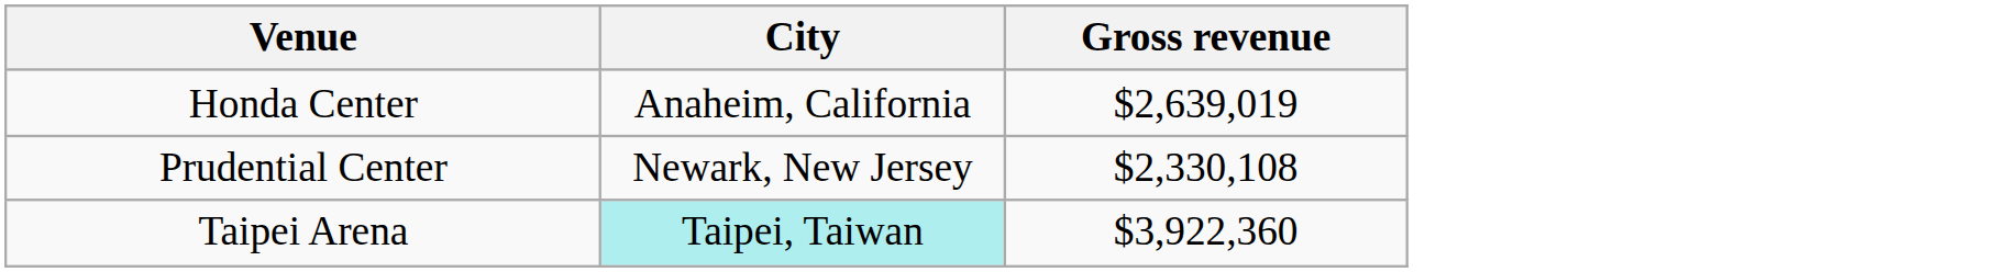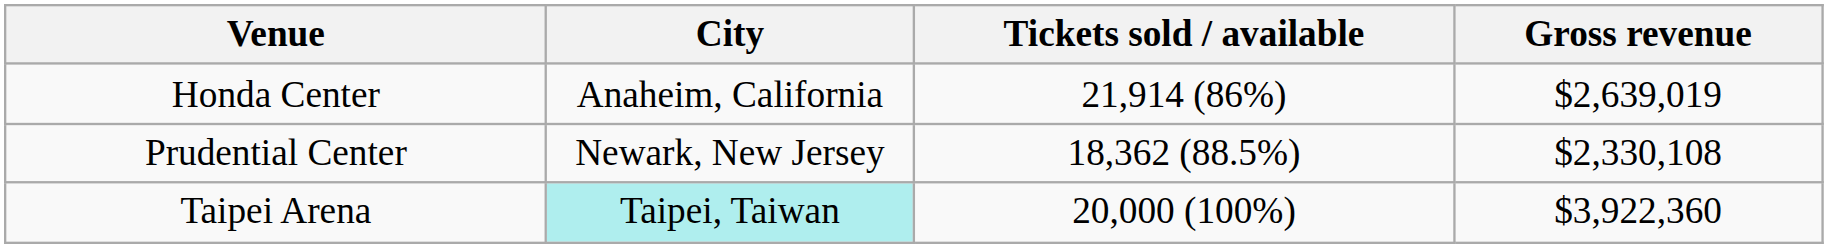+ column: Tickets sold / available | 21,914 (86%) | 18,362 (88.5%) | 20,000 (100%)
